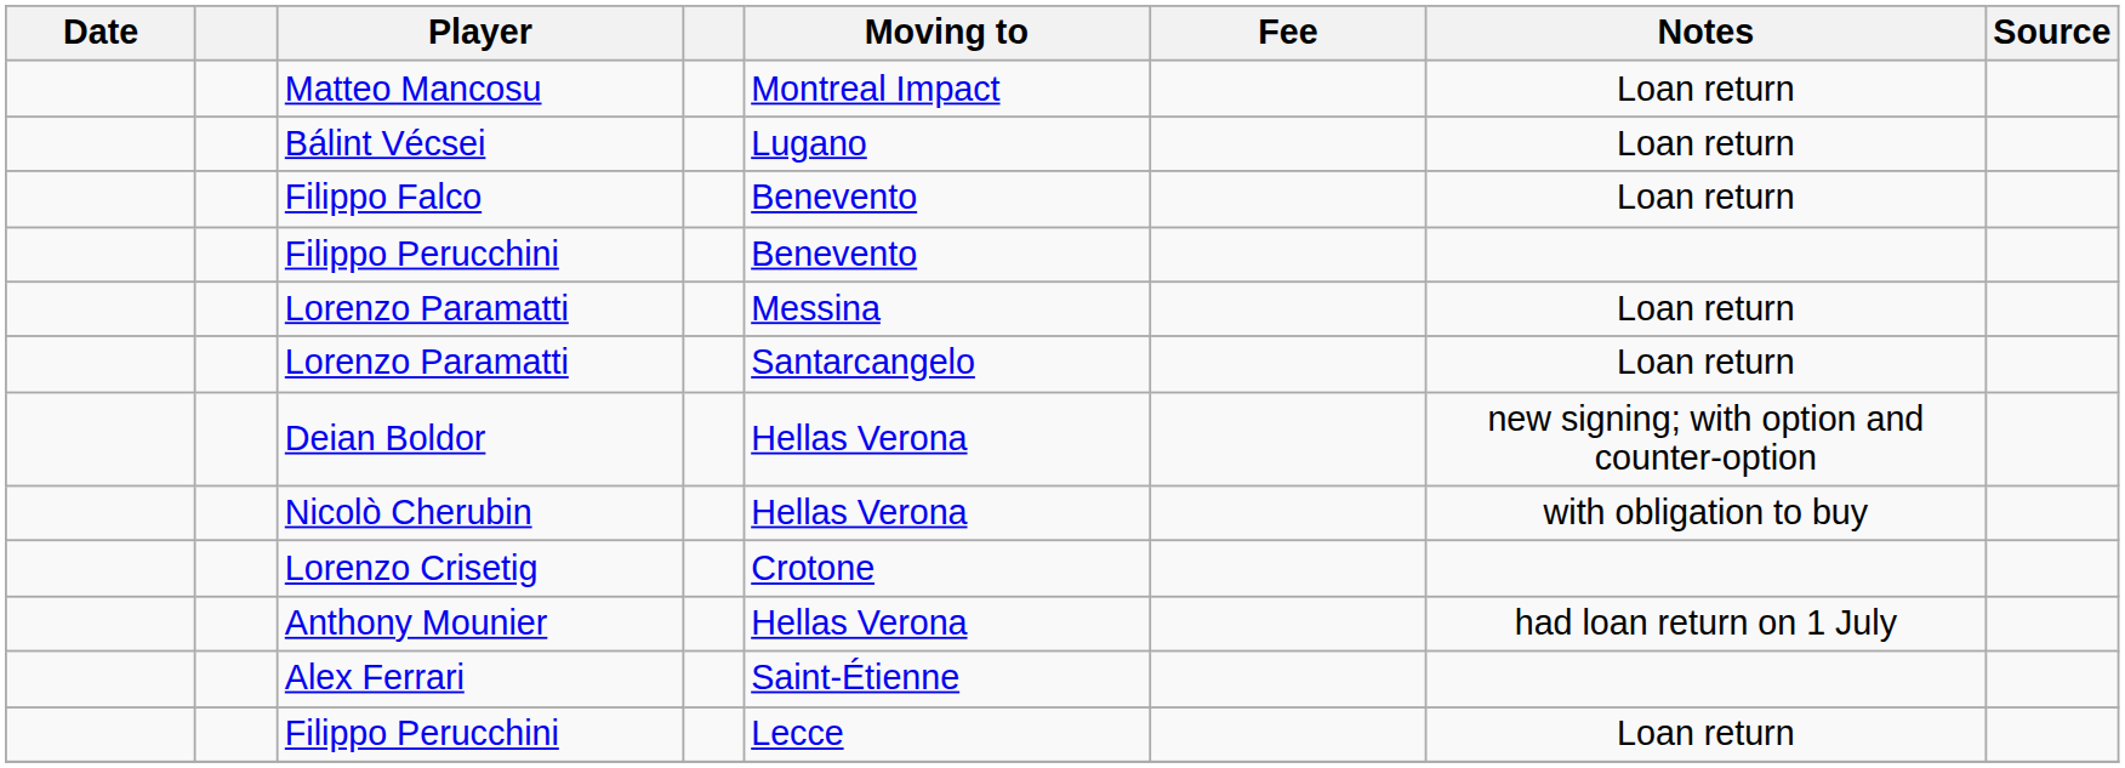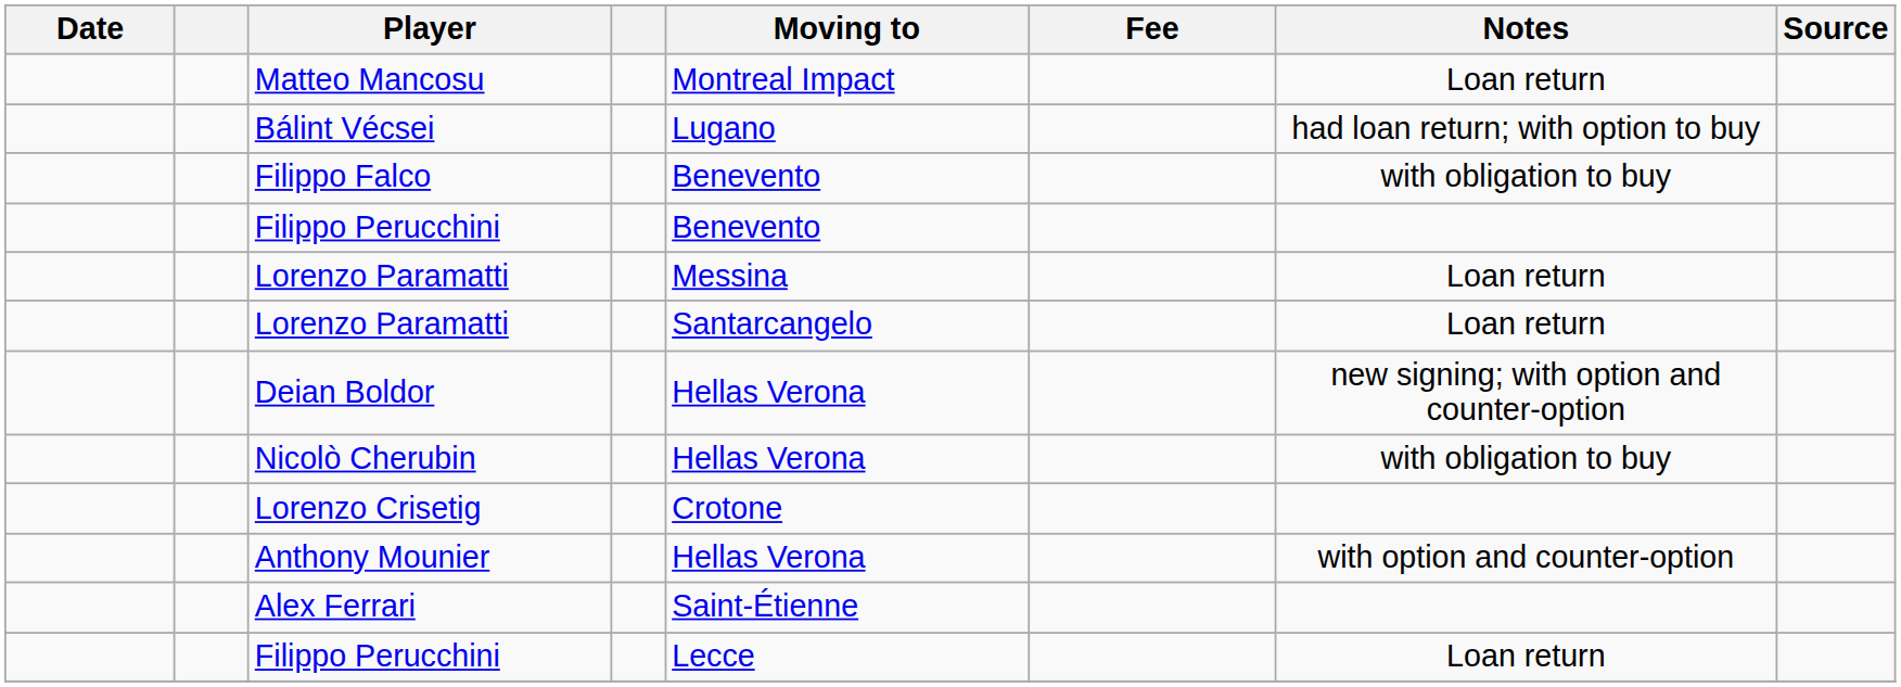Bálint Vécsei | Notes: Loan return -> had loan return; with option to buy
Filippo Falco | Notes: Loan return -> with obligation to buy
Anthony Mounier | Notes: had loan return on 1 July -> with option and counter-option
